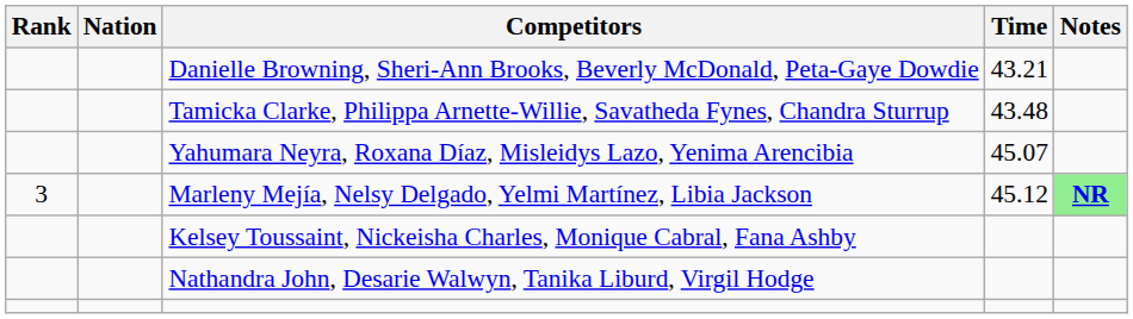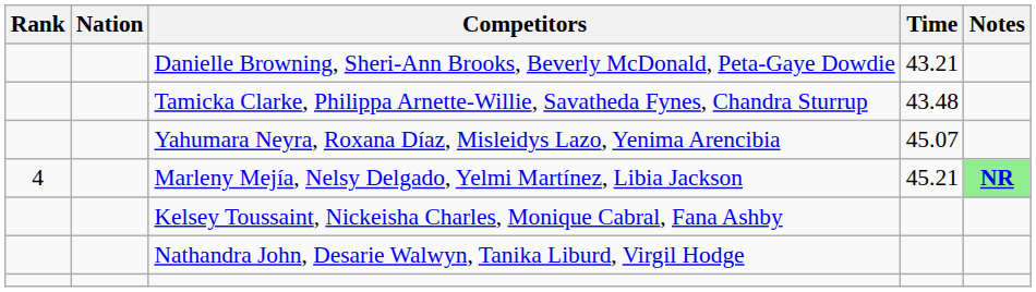Marleny Mejía, Nelsy Delgado, Yelmi Martínez, Libia Jackson | Rank: 3 -> 4
Marleny Mejía, Nelsy Delgado, Yelmi Martínez, Libia Jackson | Time: 45.12 -> 45.21
